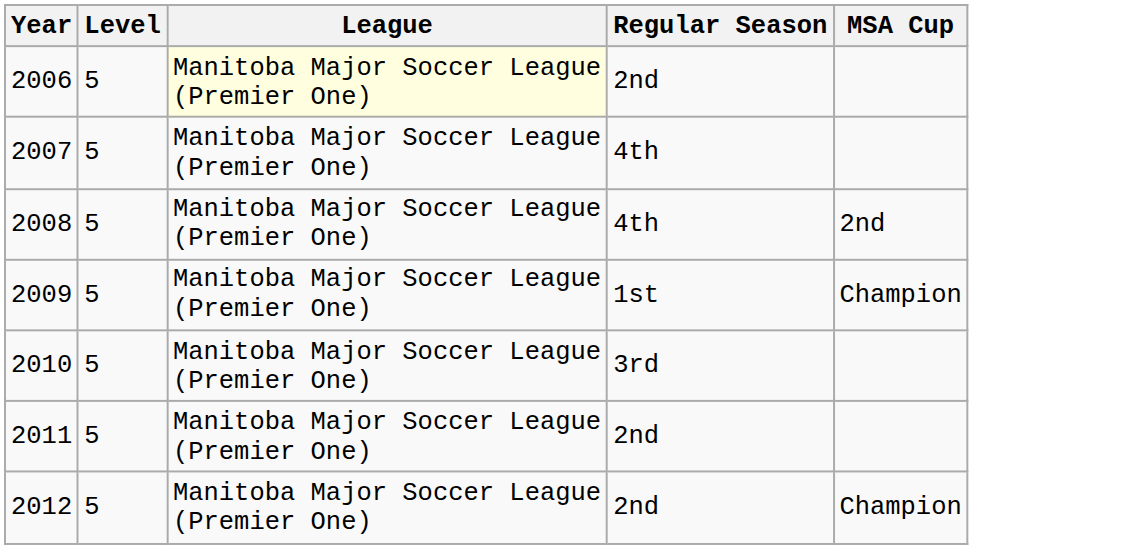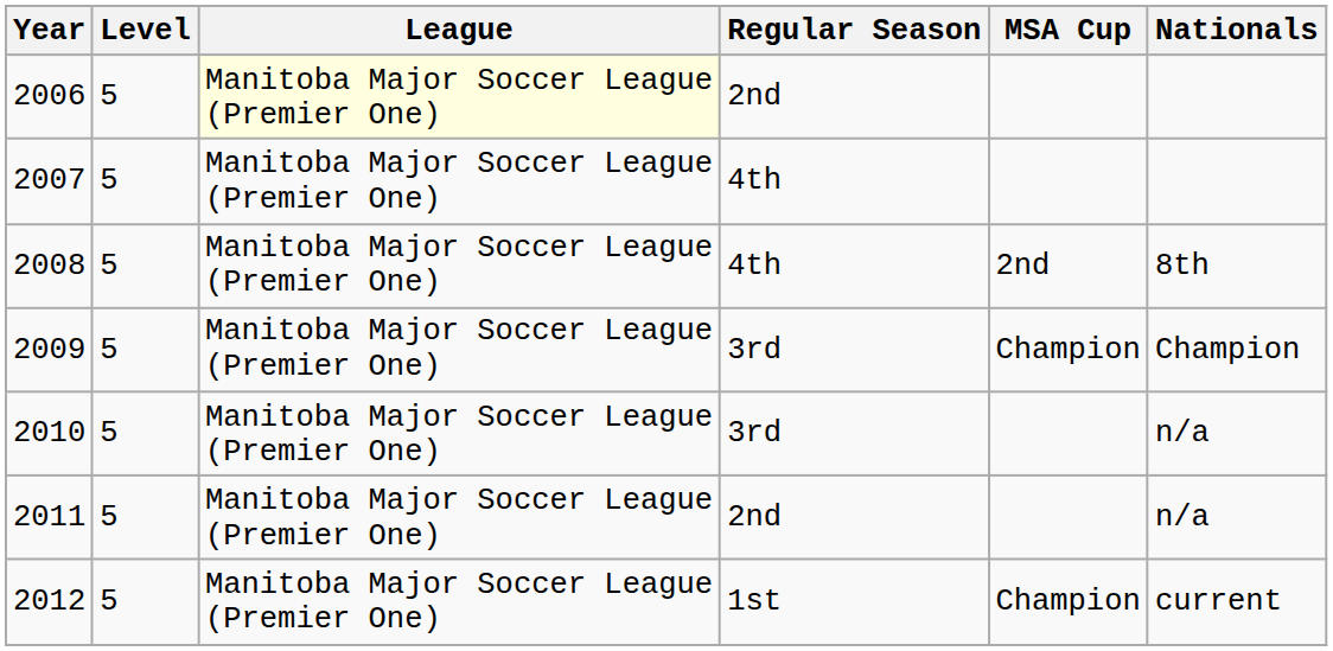+ column: Nationals | 8th | Champion | n/a | n/a | current
2009 | Regular Season: 1st -> 3rd
2012 | Regular Season: 2nd -> 1st
